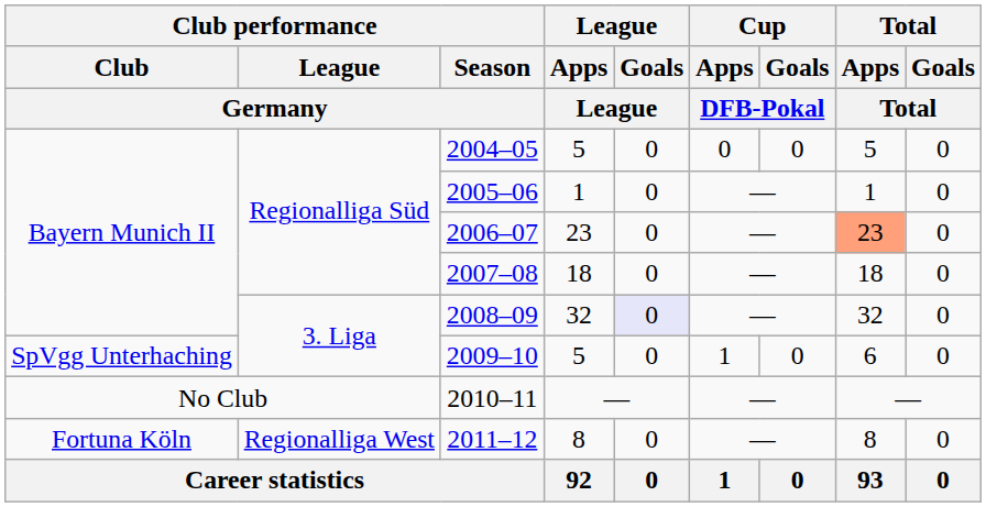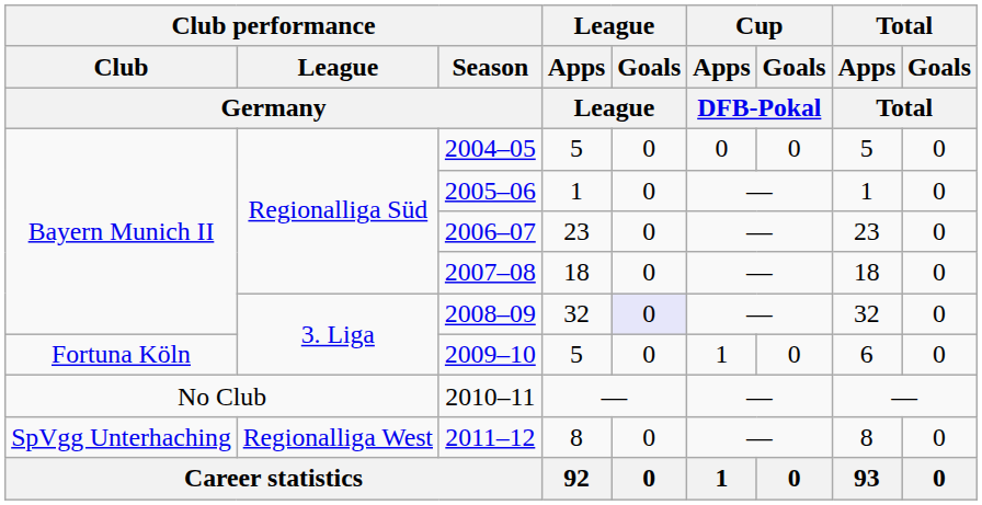2006–07 | Total / Apps / Total: lightsalmon background -> no background
2009–10 | Club performance / Club / Germany: SpVgg Unterhaching -> Fortuna Köln
2011–12 | Club performance / Club / Germany: Fortuna Köln -> SpVgg Unterhaching
